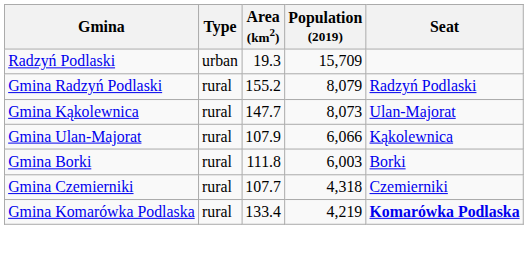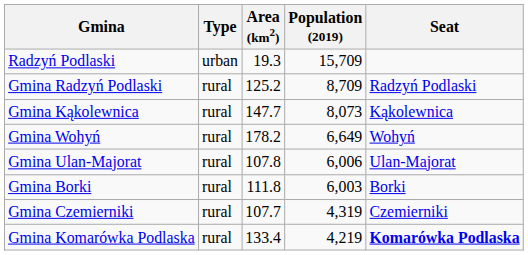Gmina Radzyń Podlaski | Area (km2): 155.2 -> 125.2
Gmina Radzyń Podlaski | Population (2019): 8,079 -> 8,709
Gmina Kąkolewnica | Seat: Ulan-Majorat -> Kąkolewnica
+ row: Gmina Wohyń | rural | 178.2 | 6,649 | Wohyń
Gmina Ulan-Majorat | Area (km2): 107.9 -> 107.8
Gmina Ulan-Majorat | Population (2019): 6,066 -> 6,006
Gmina Ulan-Majorat | Seat: Kąkolewnica -> Ulan-Majorat
Gmina Czemierniki | Population (2019): 4,318 -> 4,319
